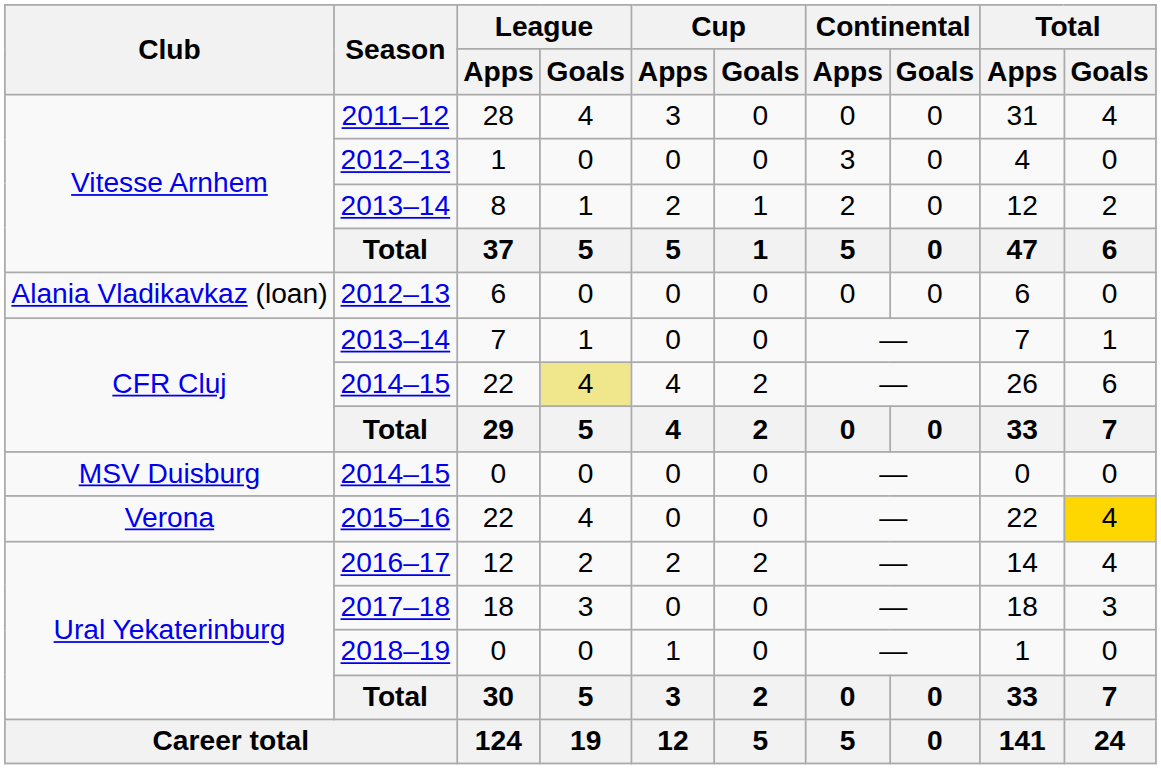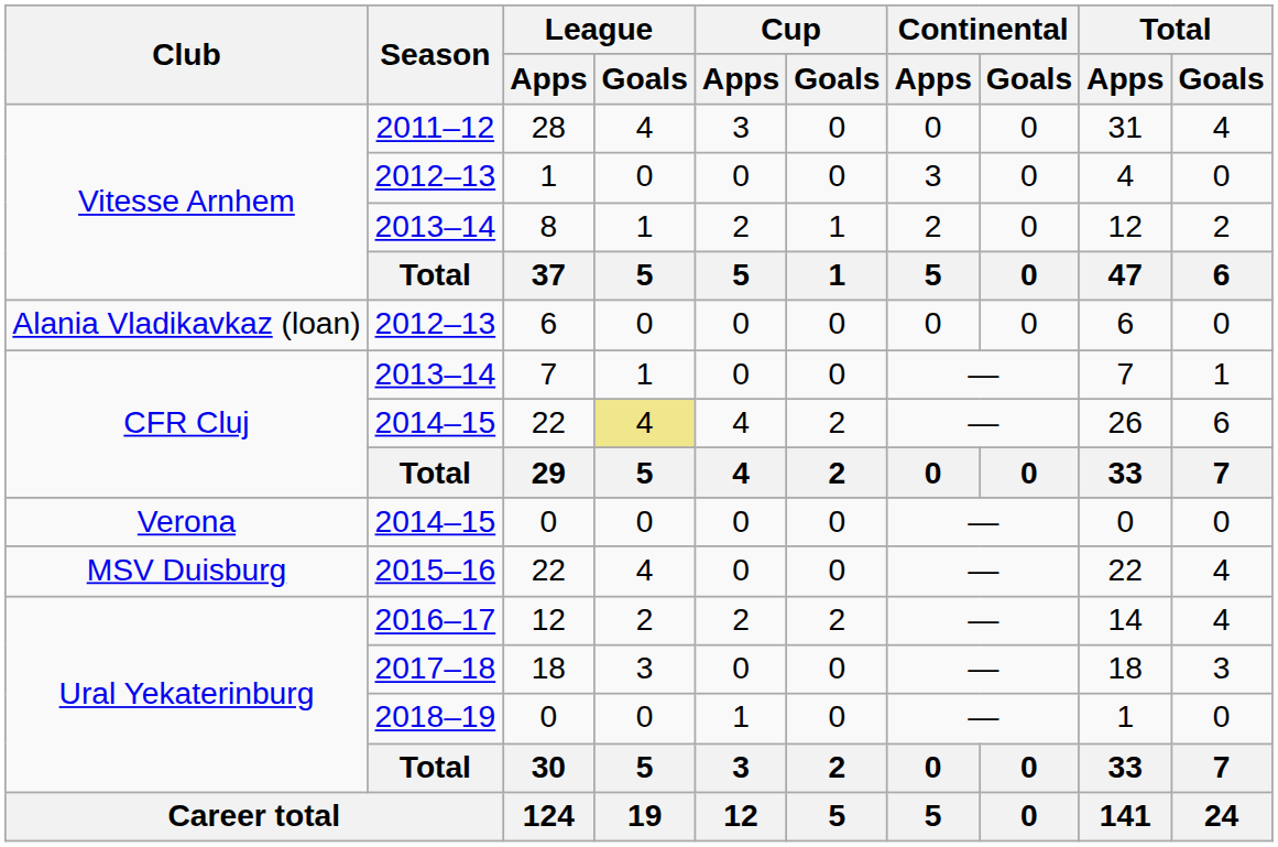2014–15 / 0 | Club: MSV Duisburg -> Verona
2015–16 / 22 | Club: Verona -> MSV Duisburg
2015–16 / 22 | Total / Goals: gold background -> no background
